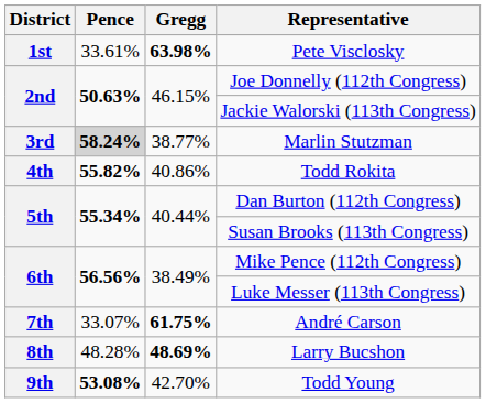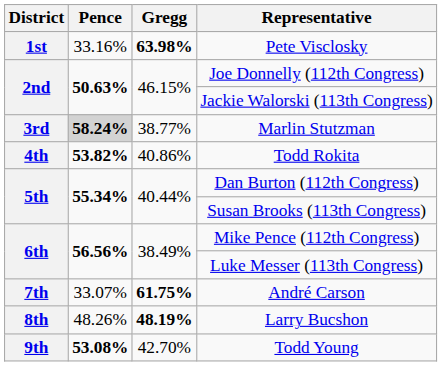Pete Visclosky | Pence: 33.61% -> 33.16%
Todd Rokita | Pence: 55.82% -> 53.82%
Larry Bucshon | Pence: 48.28% -> 48.26%
Larry Bucshon | Gregg: 48.69% -> 48.19%
